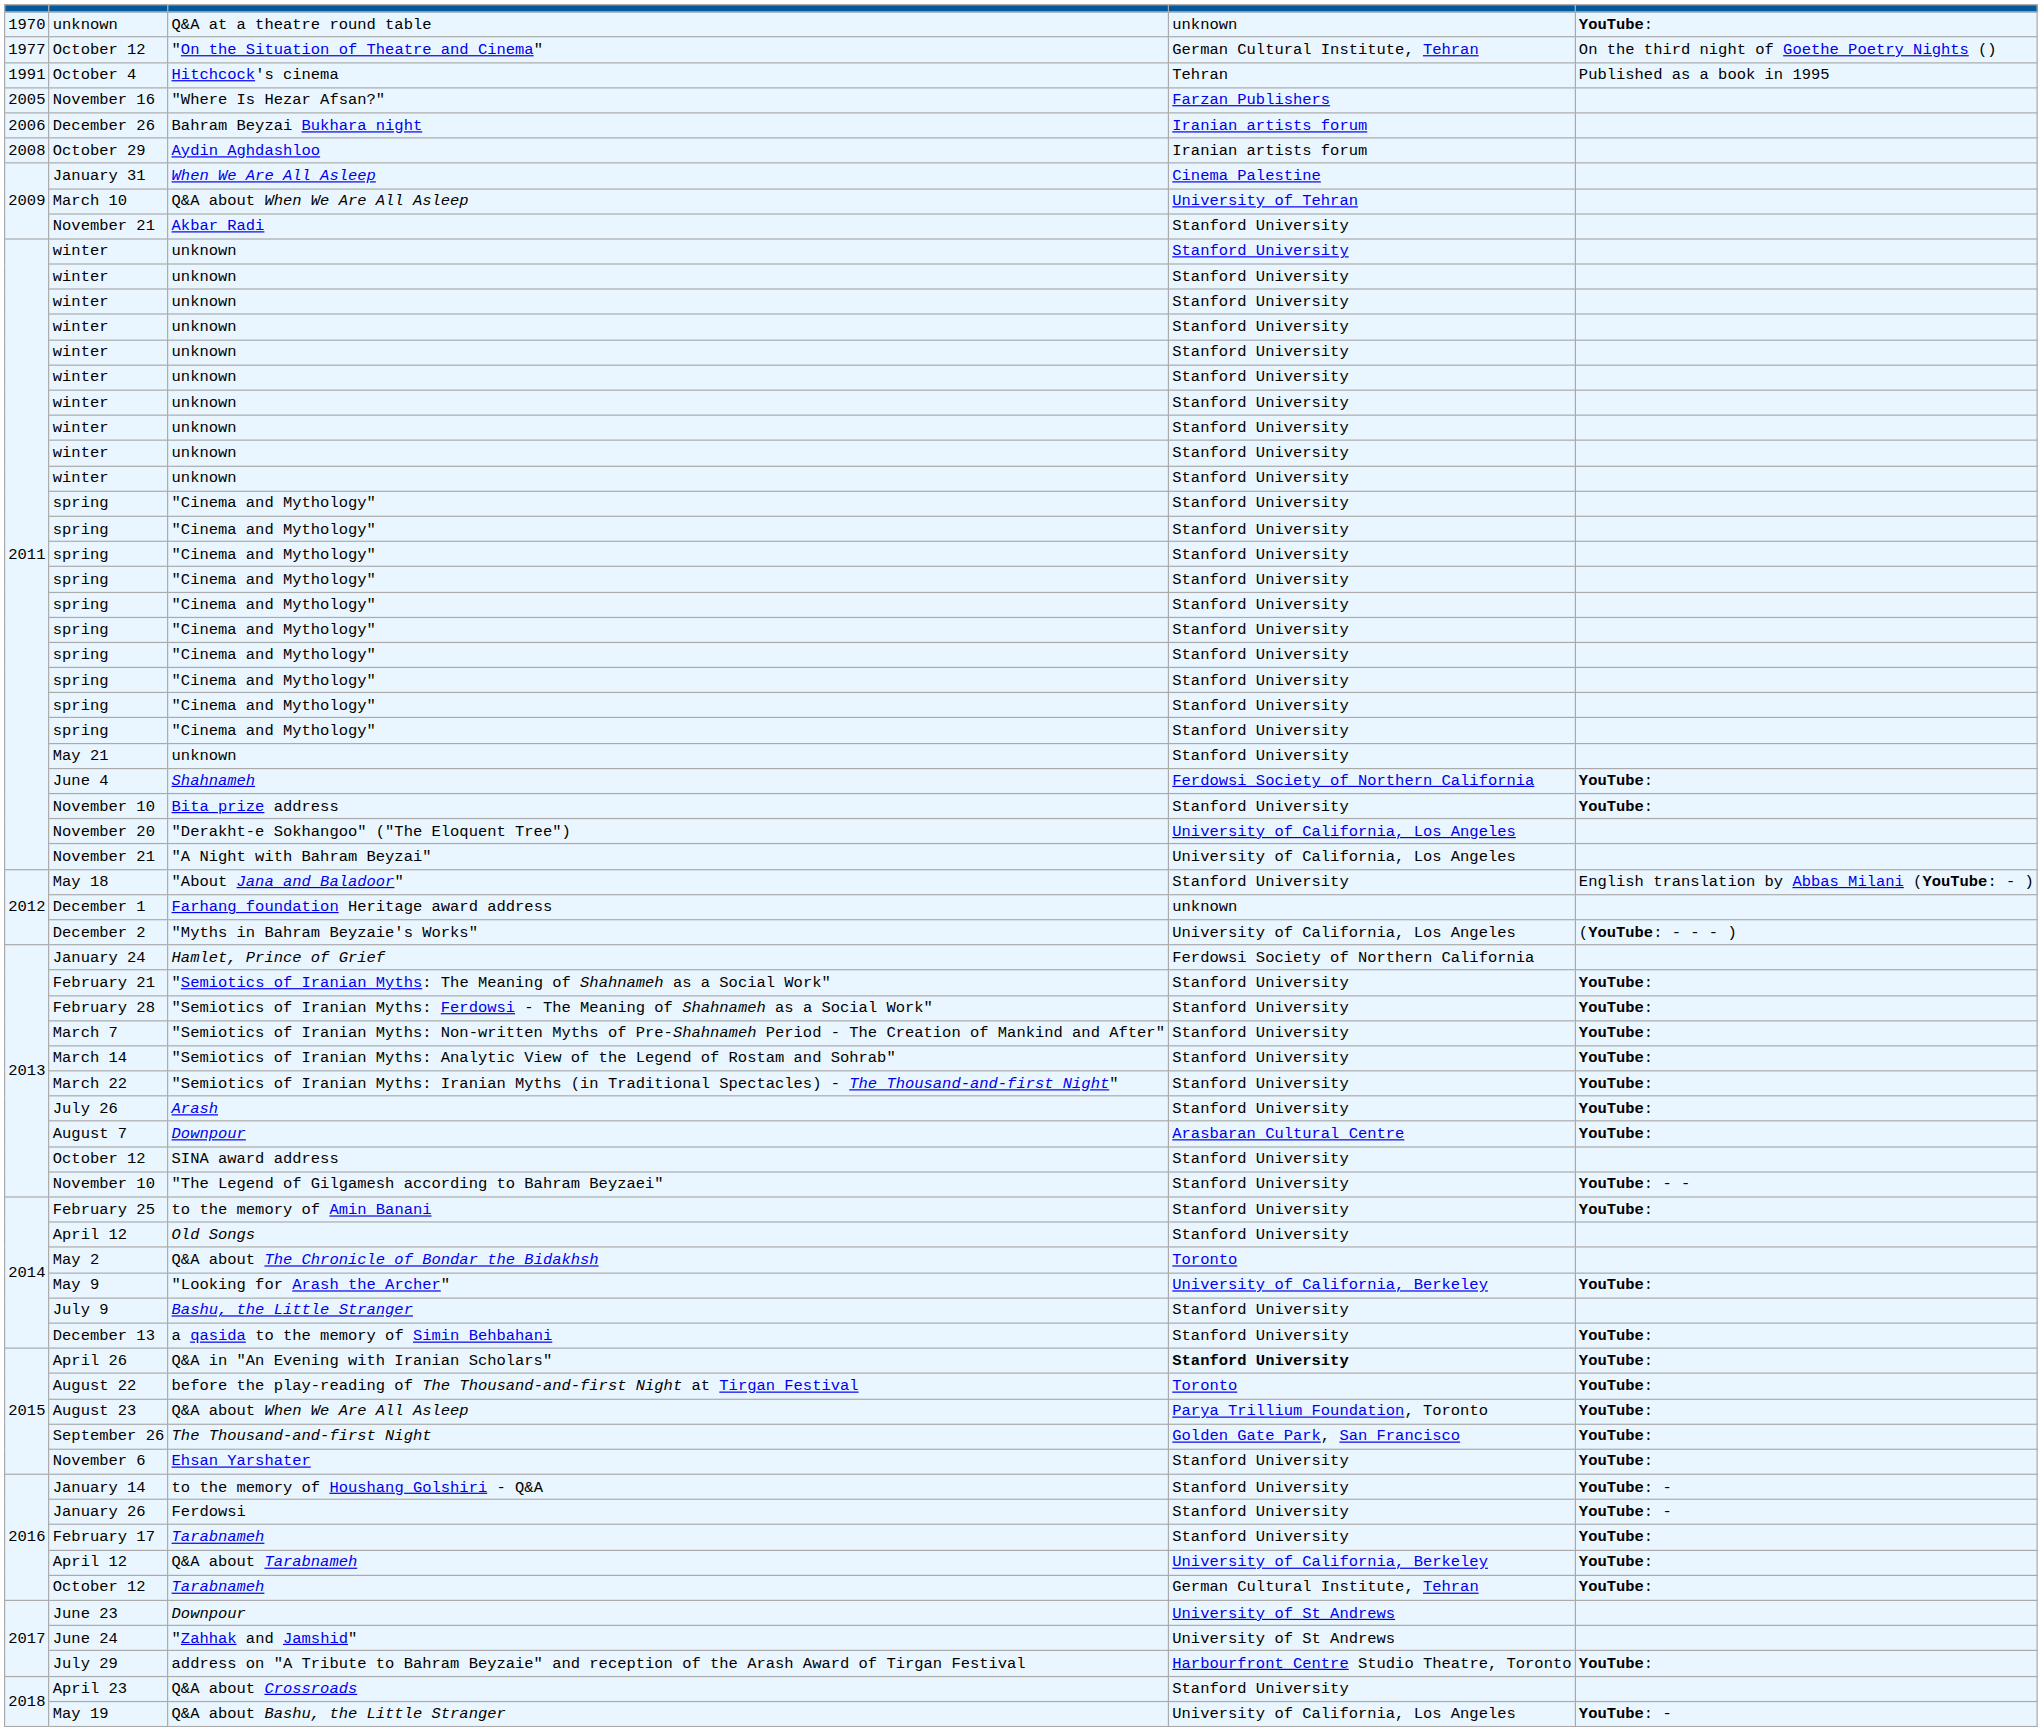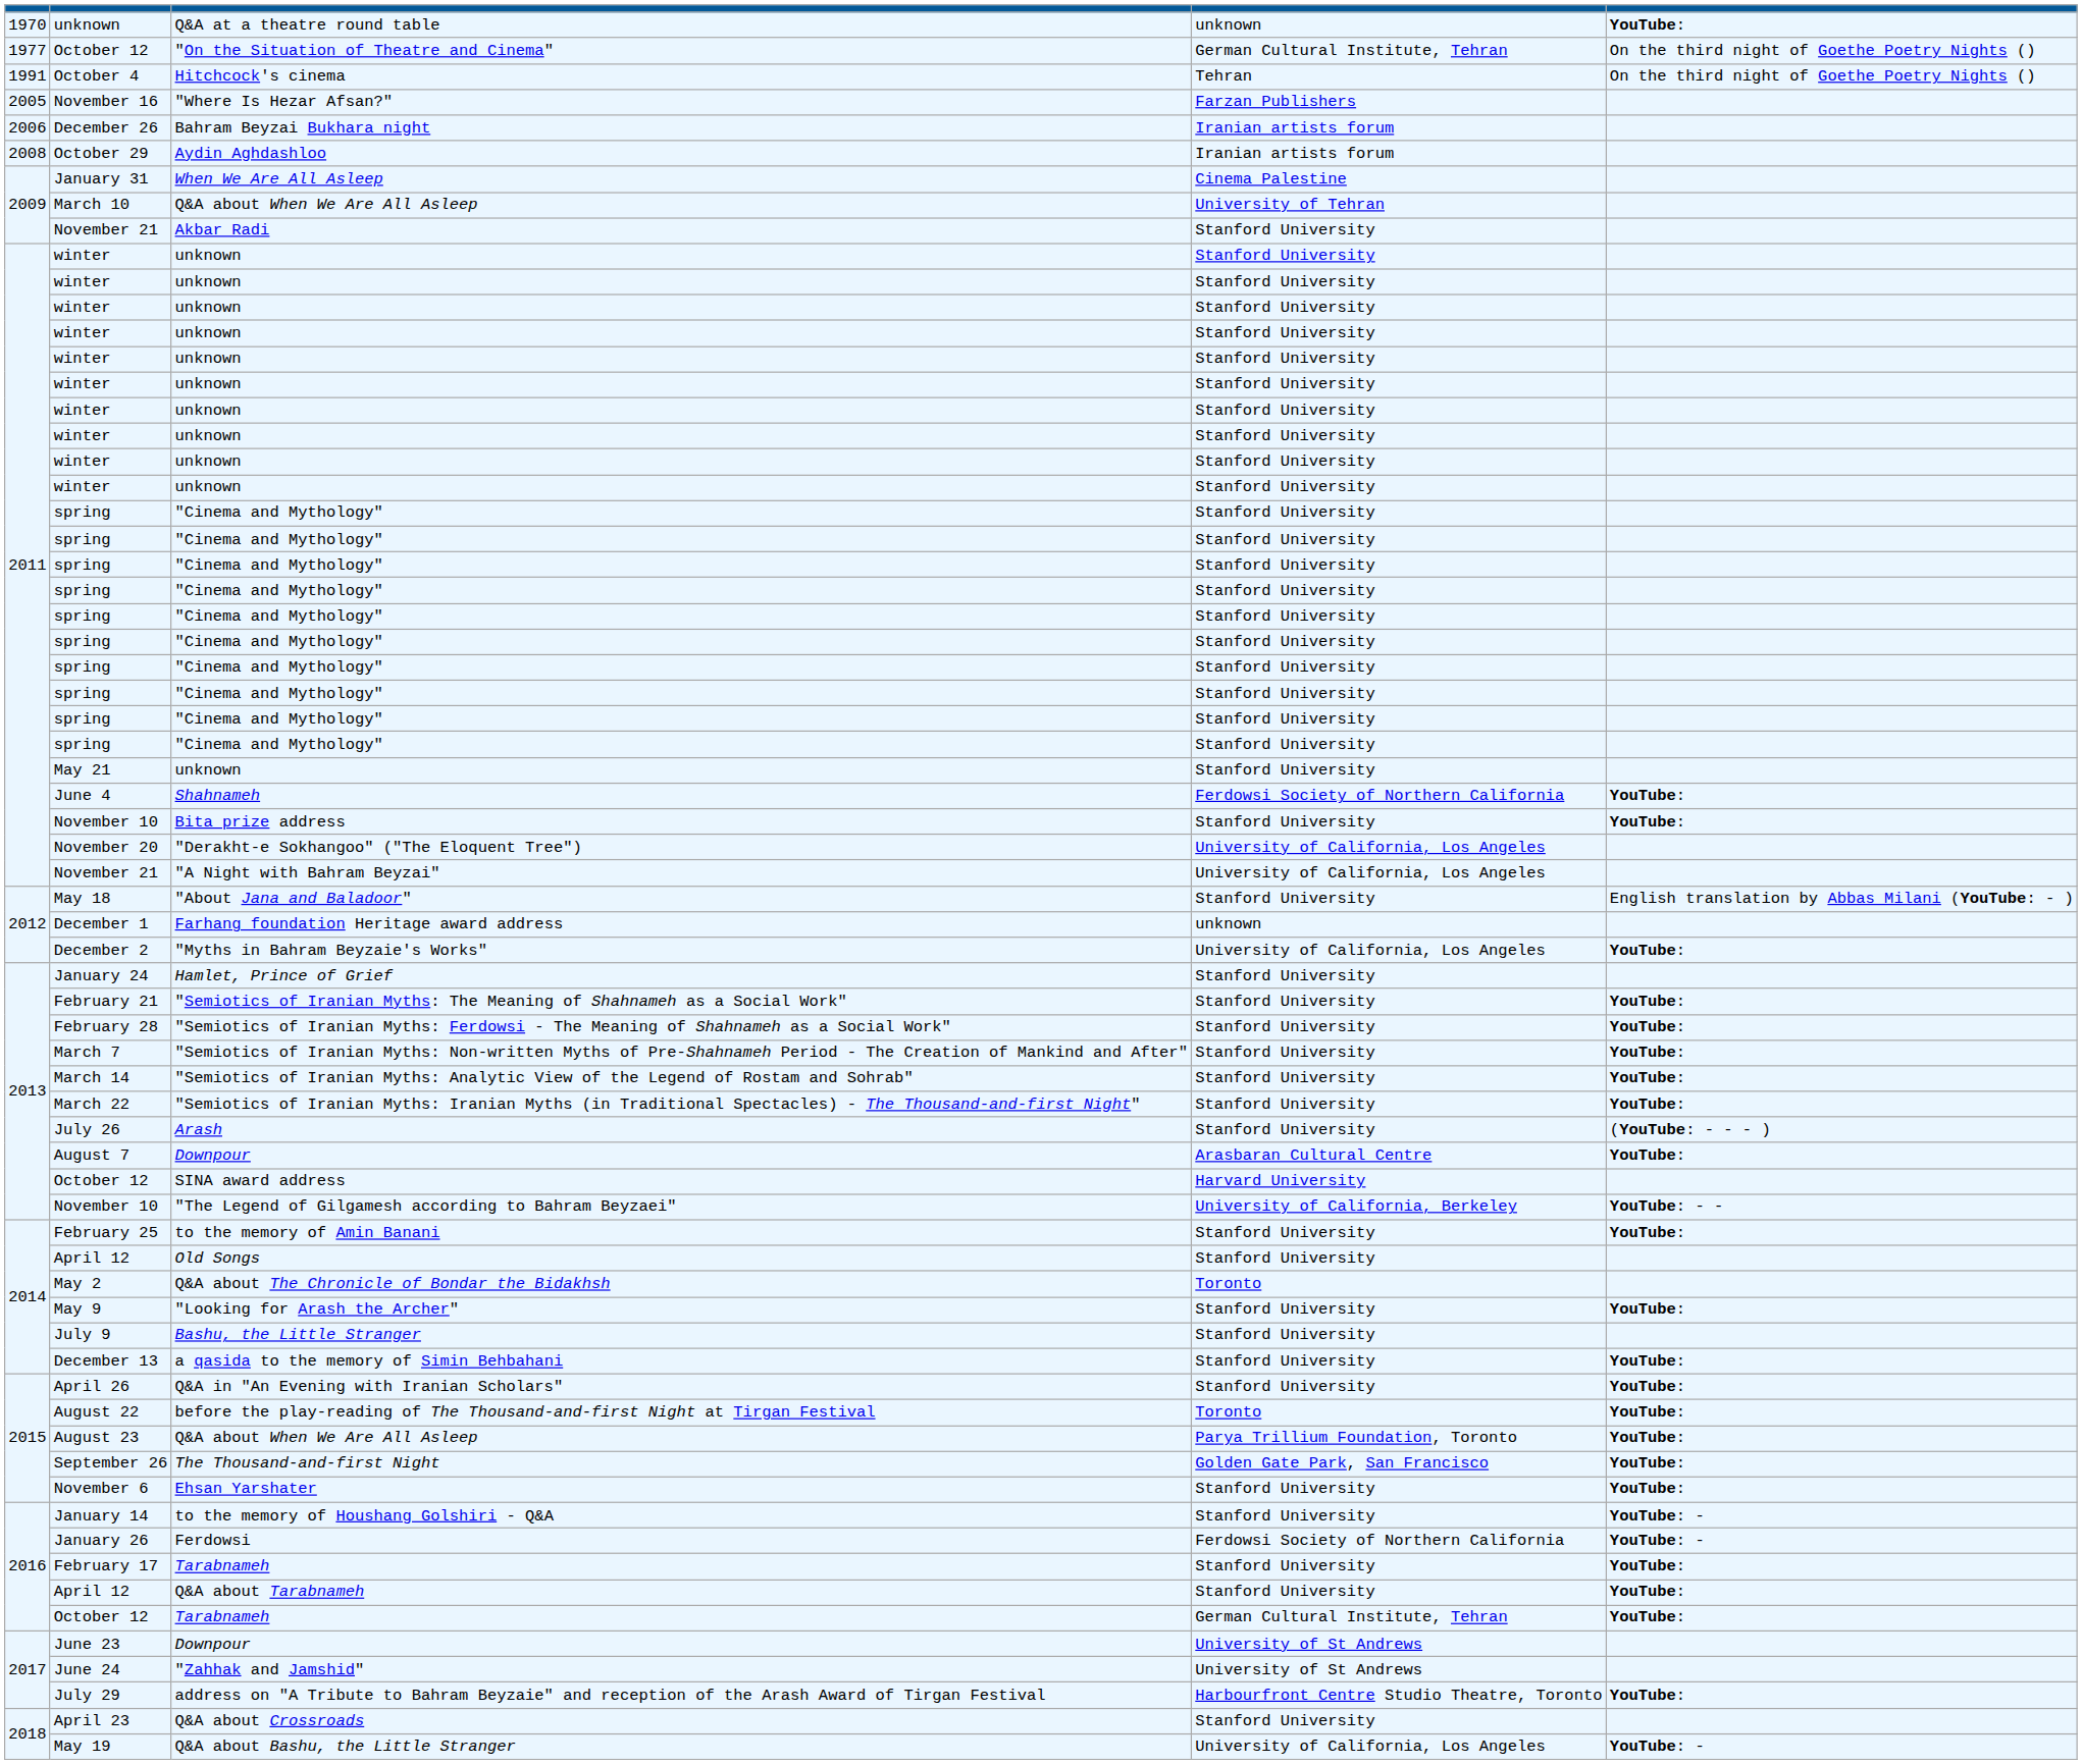Hitchcock's cinema | column 5: Published as a book in 1995 -> On the third night of Goethe Poetry Nights ()
"Myths in Bahram Beyzaie's Works" | column 5: (YouTube: - - - ) -> YouTube:
Hamlet, Prince of Grief | column 4: Ferdowsi Society of Northern California -> Stanford University
Arash | column 5: YouTube: -> (YouTube: - - - )
SINA award address | column 4: Stanford University -> Harvard University
"The Legend of Gilgamesh according to Bahram Beyzaei" | column 4: Stanford University -> University of California, Berkeley
"Looking for Arash the Archer" | column 4: University of California, Berkeley -> Stanford University
Q&A in "An Evening with Iranian Scholars" | column 4: bold -> normal
Ferdowsi | column 4: Stanford University -> Ferdowsi Society of Northern California
Q&A about Tarabnameh | column 4: University of California, Berkeley -> Stanford University
